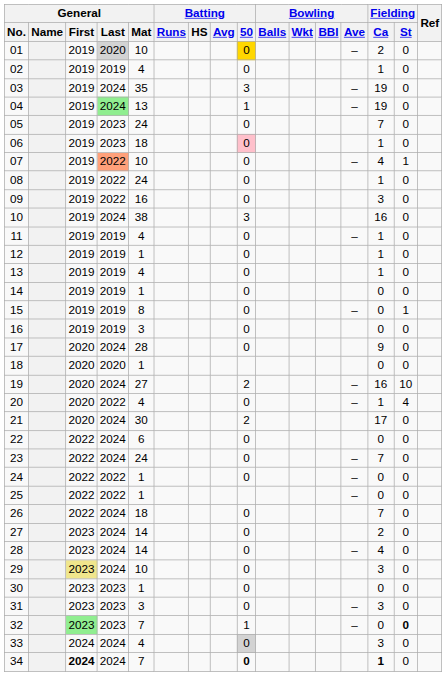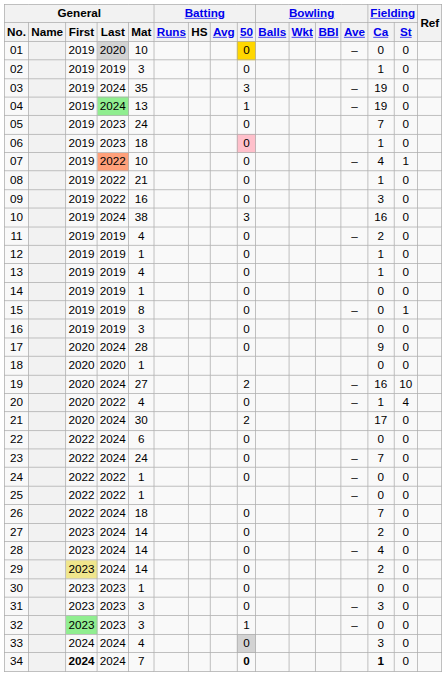01 | Fielding / Ca: 2 -> 0
02 | General / Mat: 4 -> 3
08 | General / Mat: 24 -> 21
11 | Fielding / Ca: 1 -> 2
29 | General / Mat: 10 -> 14
29 | Fielding / Ca: 3 -> 2
32 | General / Mat: 7 -> 3
32 | Fielding / St: bold -> normal
